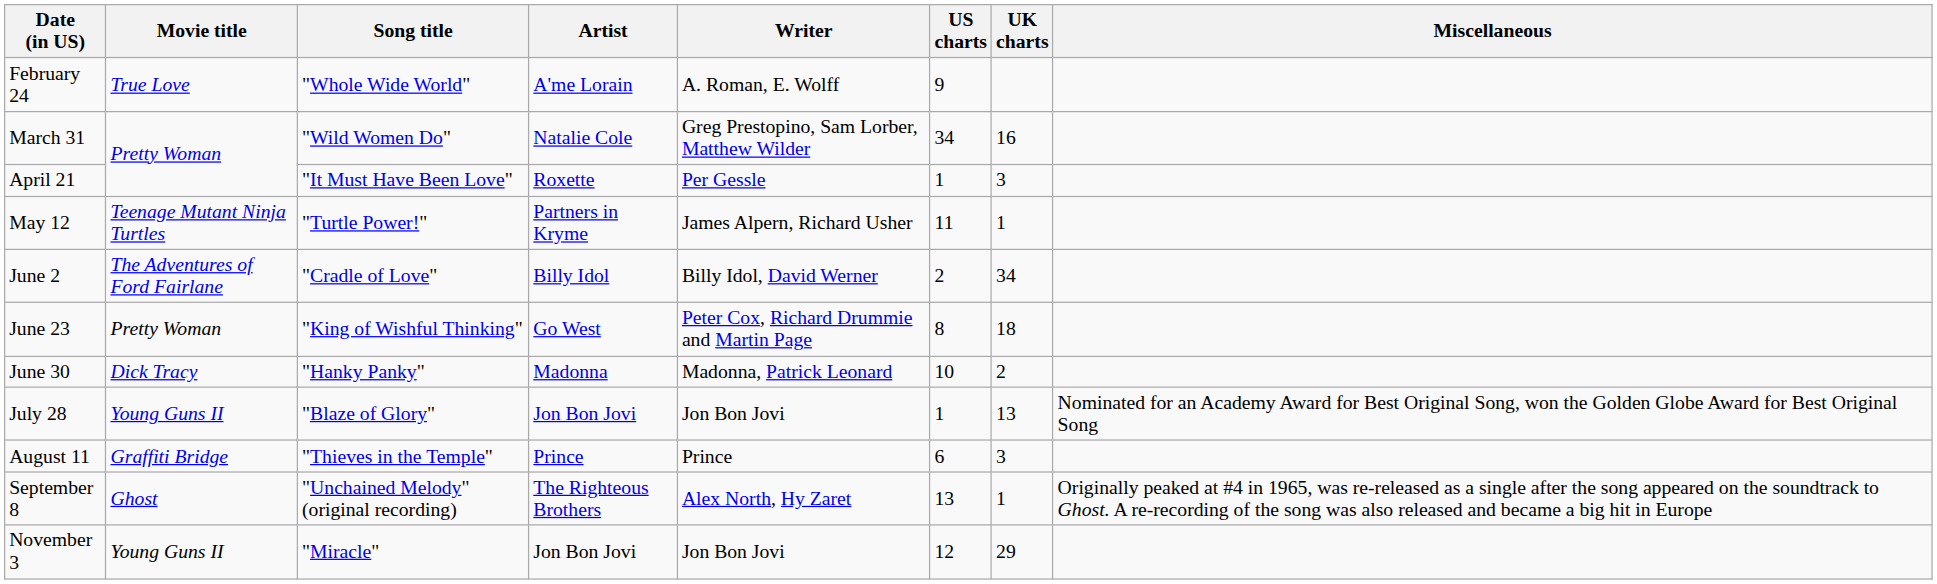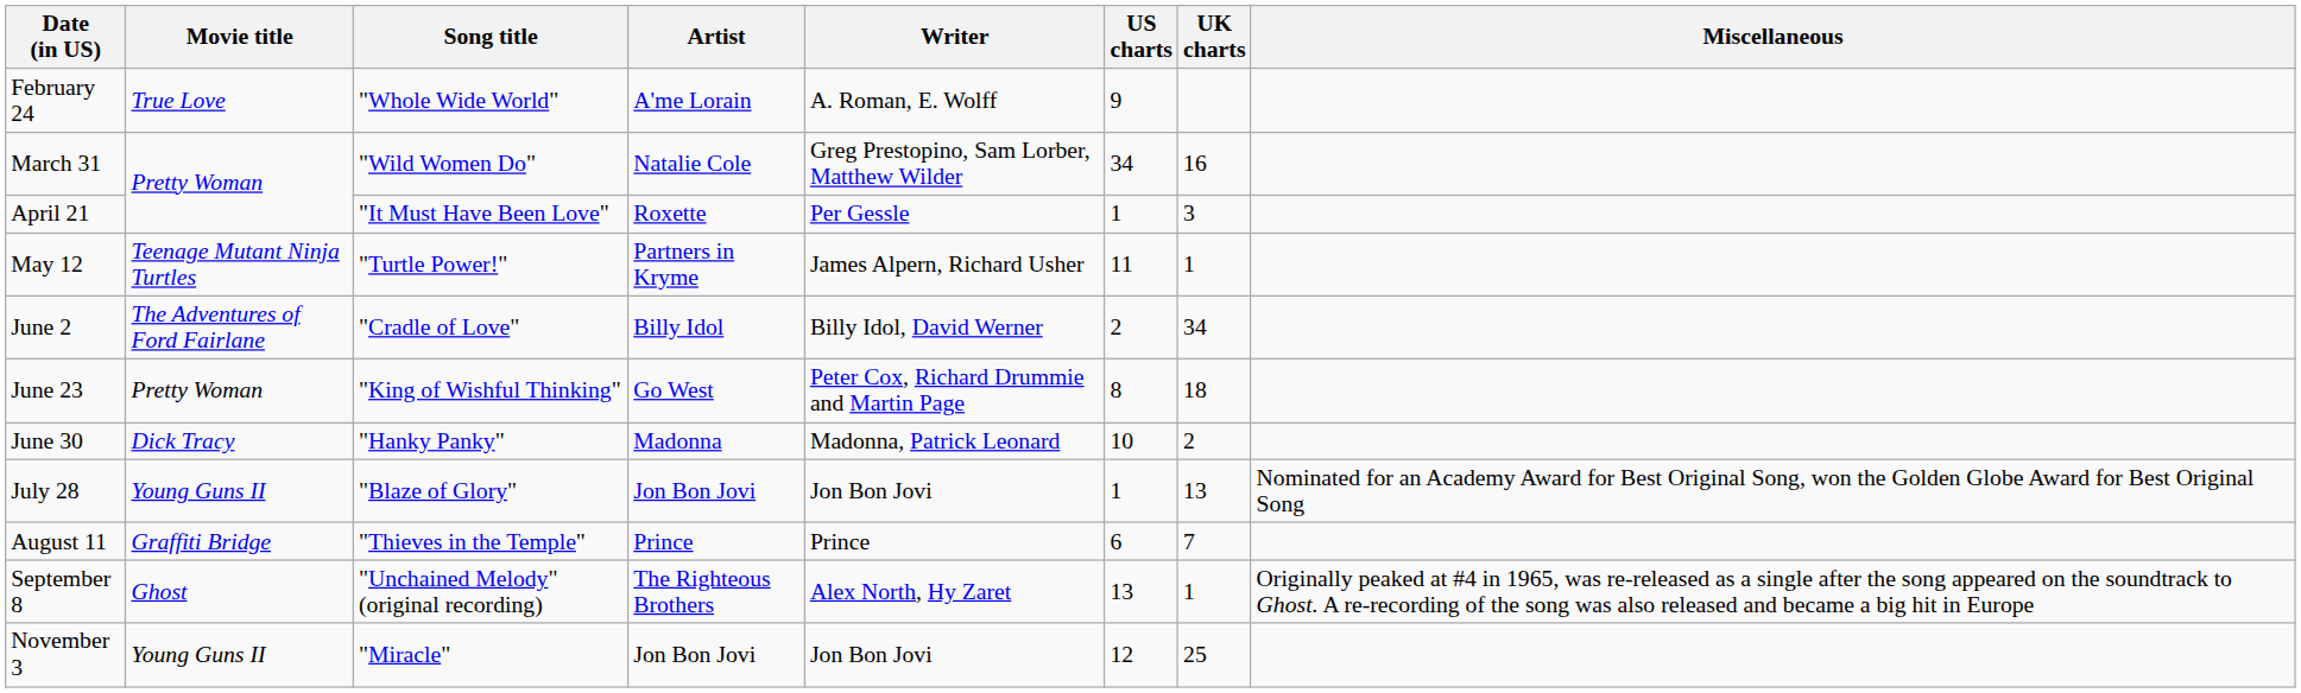August 11 | UK charts: 3 -> 7
November 3 | UK charts: 29 -> 25
